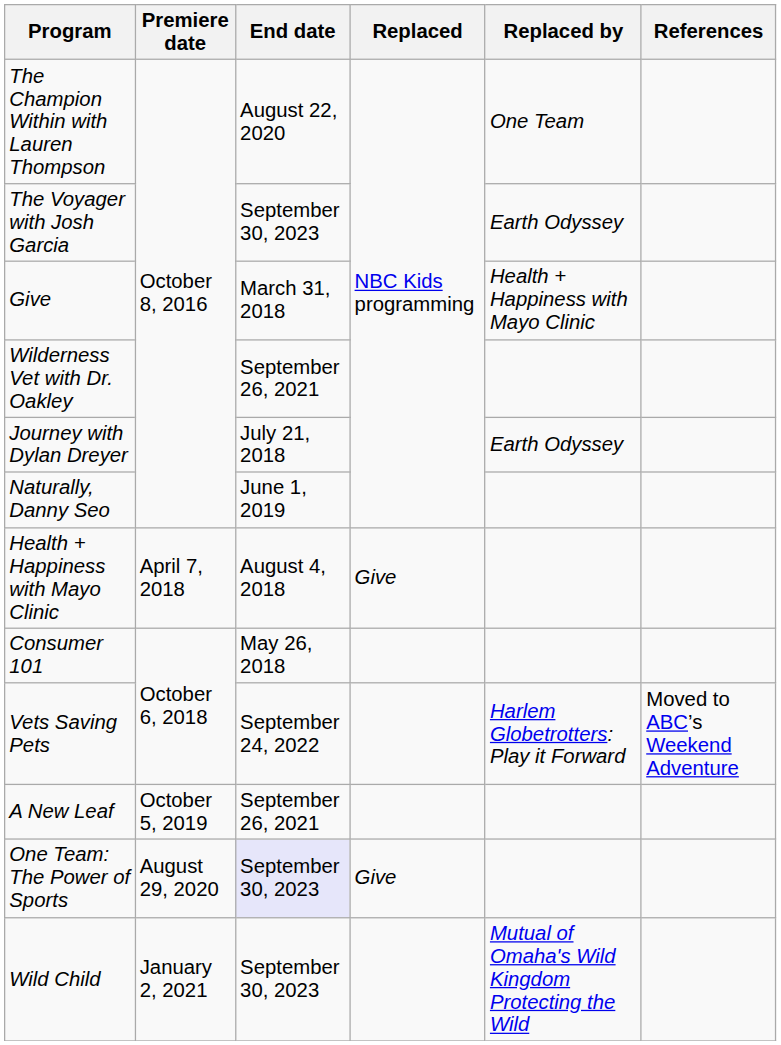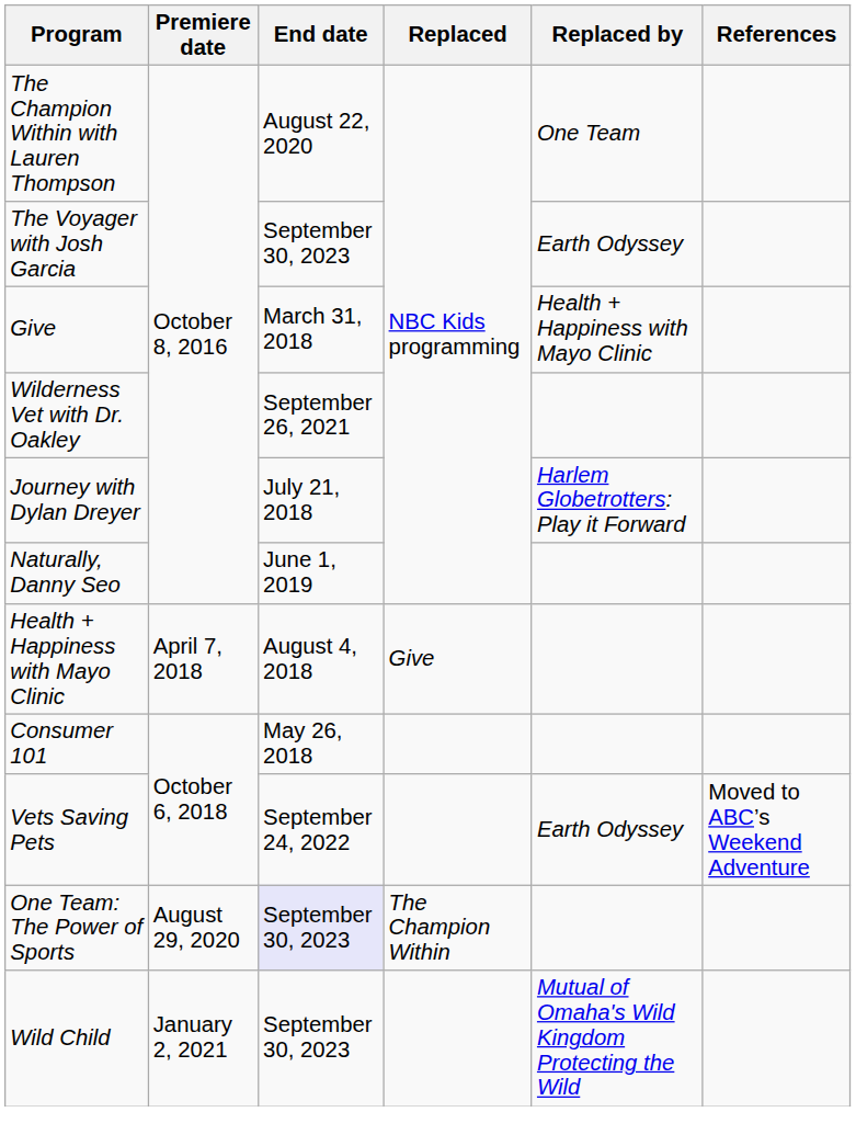Journey with Dylan Dreyer | Replaced by: Earth Odyssey -> Harlem Globetrotters: Play it Forward
Vets Saving Pets | Replaced by: Harlem Globetrotters: Play it Forward -> Earth Odyssey
- row: A New Leaf | October 5, 2019 | September 26, 2021
One Team: The Power of Sports | Replaced: Give -> The Champion Within
